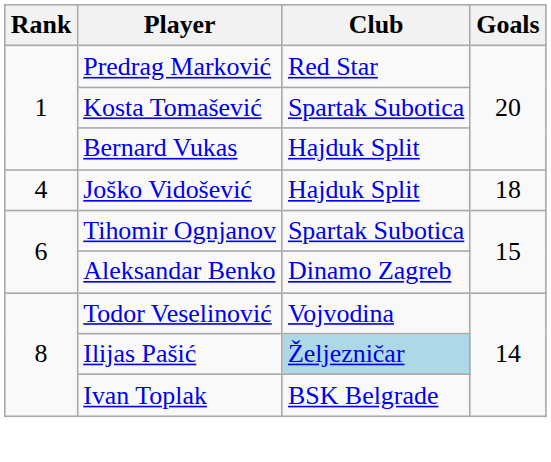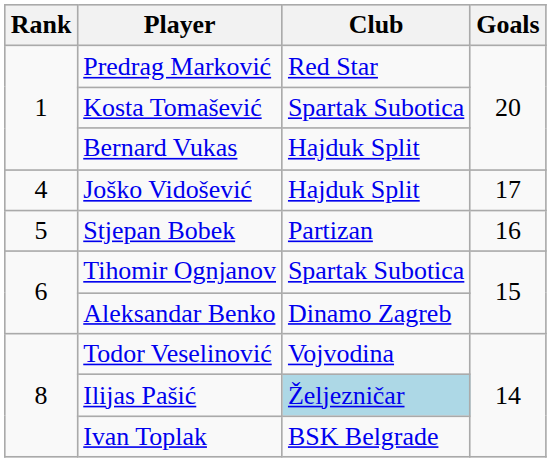Joško Vidošević | Goals: 18 -> 17
+ row: 5 | Stjepan Bobek | Partizan | 16
